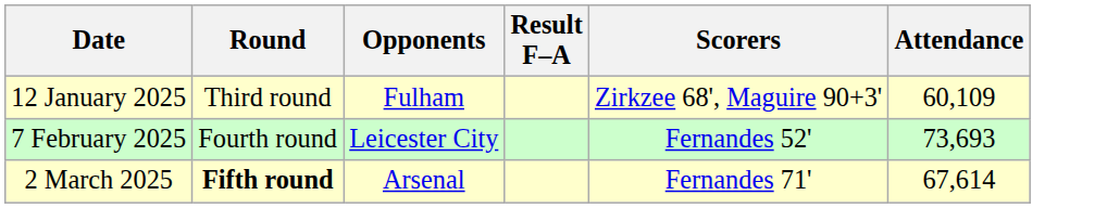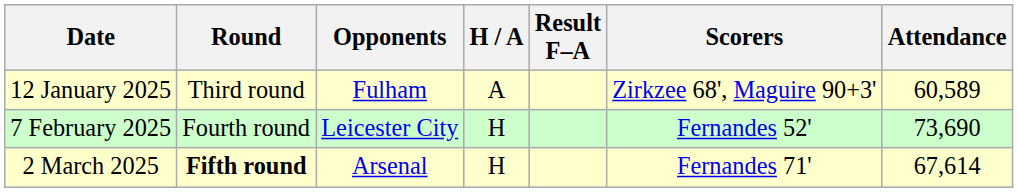+ column: H / A | A | H | H
12 January 2025 | Attendance: 60,109 -> 60,589
7 February 2025 | Attendance: 73,693 -> 73,690
